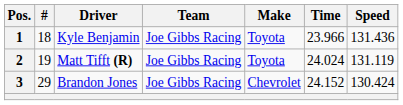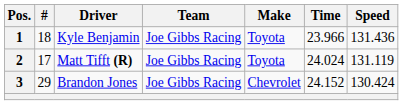2 | #: 19 -> 17
